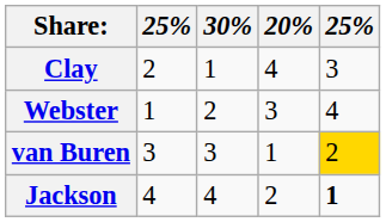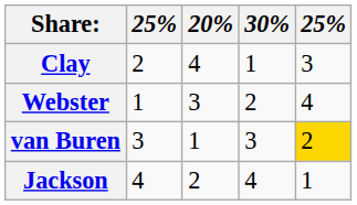columns swapped: 30% <-> 20%
Jackson | column 5: bold -> normal
